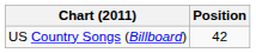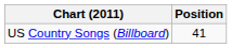US Country Songs (Billboard) | Position: 42 -> 41
